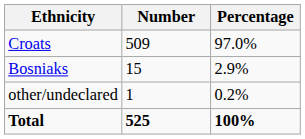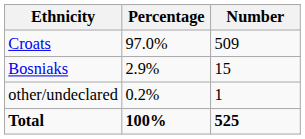columns swapped: Number <-> Percentage
